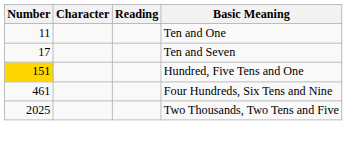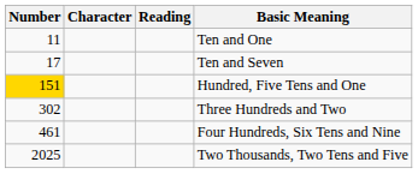+ row: 302 | Three Hundreds and Two
